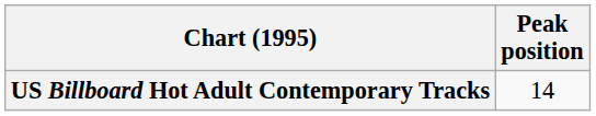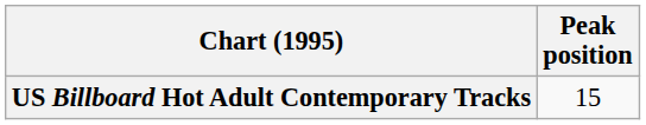US Billboard Hot Adult Contemporary Tracks | Peak position: 14 -> 15
